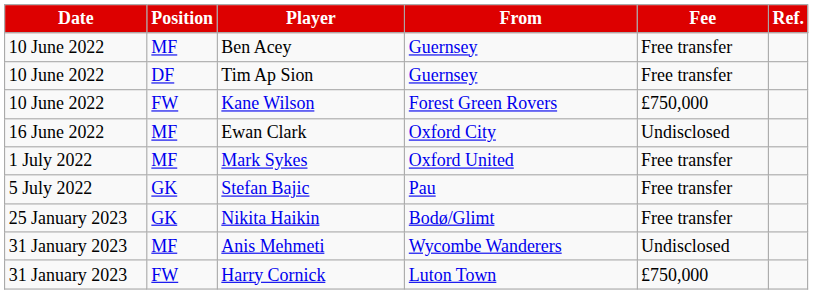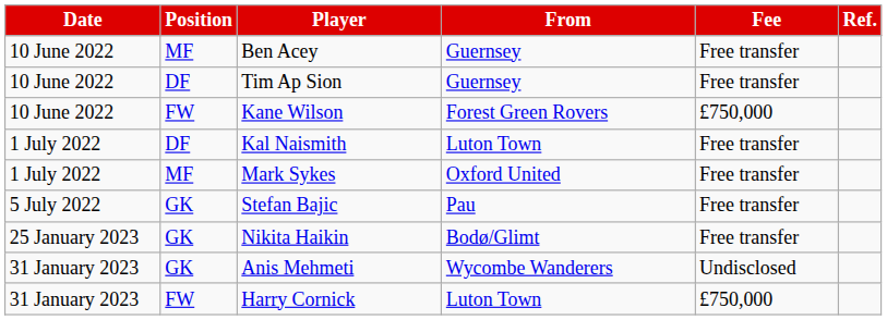- row: 16 June 2022 | MF | Ewan Clark | Oxford City | Undisclosed
+ row: 1 July 2022 | DF | Kal Naismith | Luton Town | Free transfer
Anis Mehmeti | Position: MF -> GK
